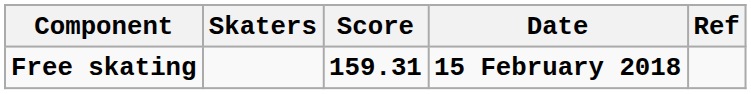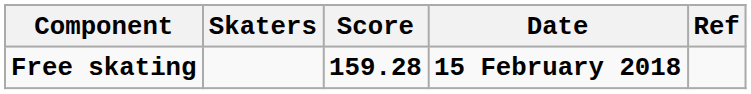Free skating | Score: 159.31 -> 159.28
